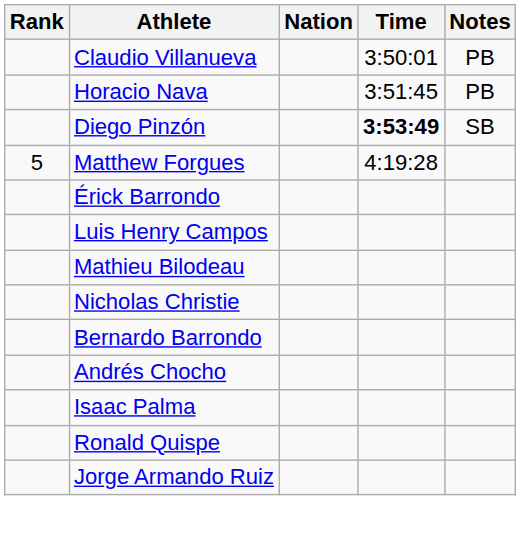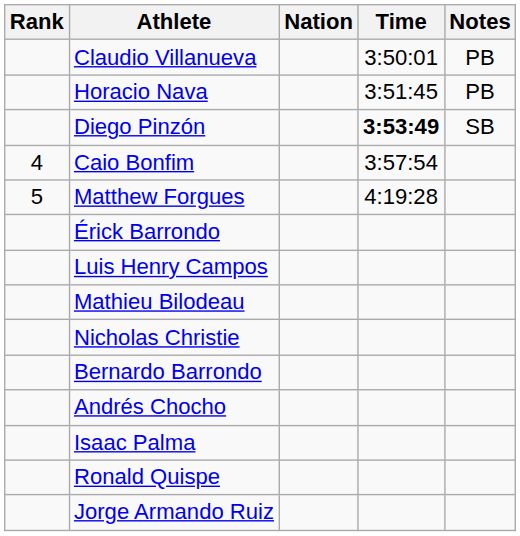+ row: 4 | Caio Bonfim | 3:57:54
